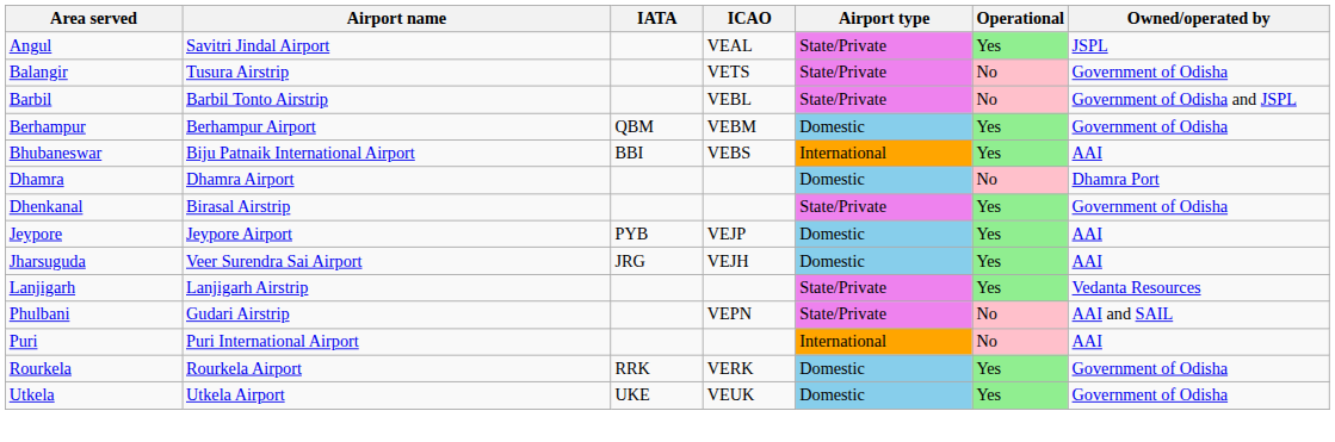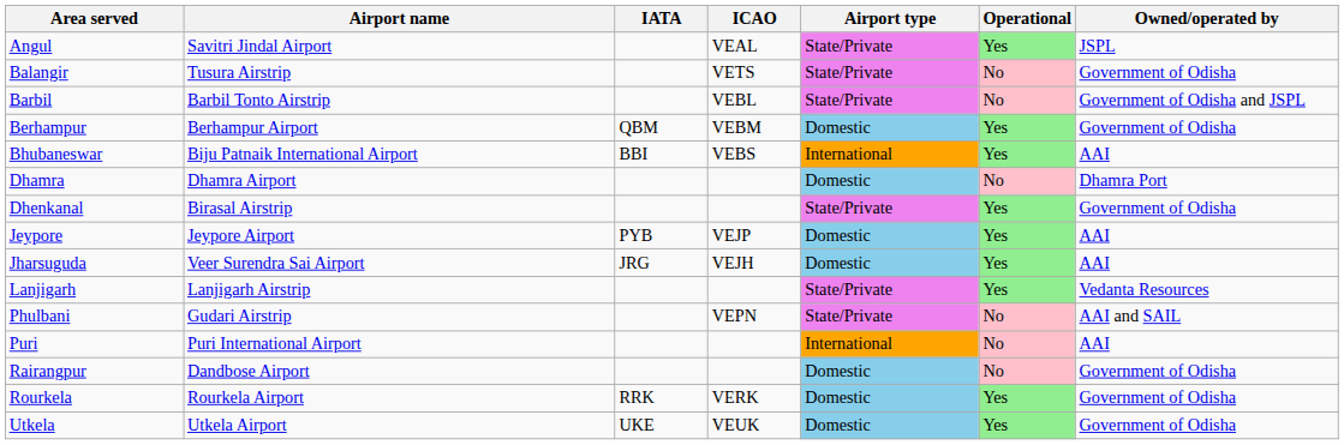+ row: Rairangpur | Dandbose Airport | Domestic | No | Government of Odisha
